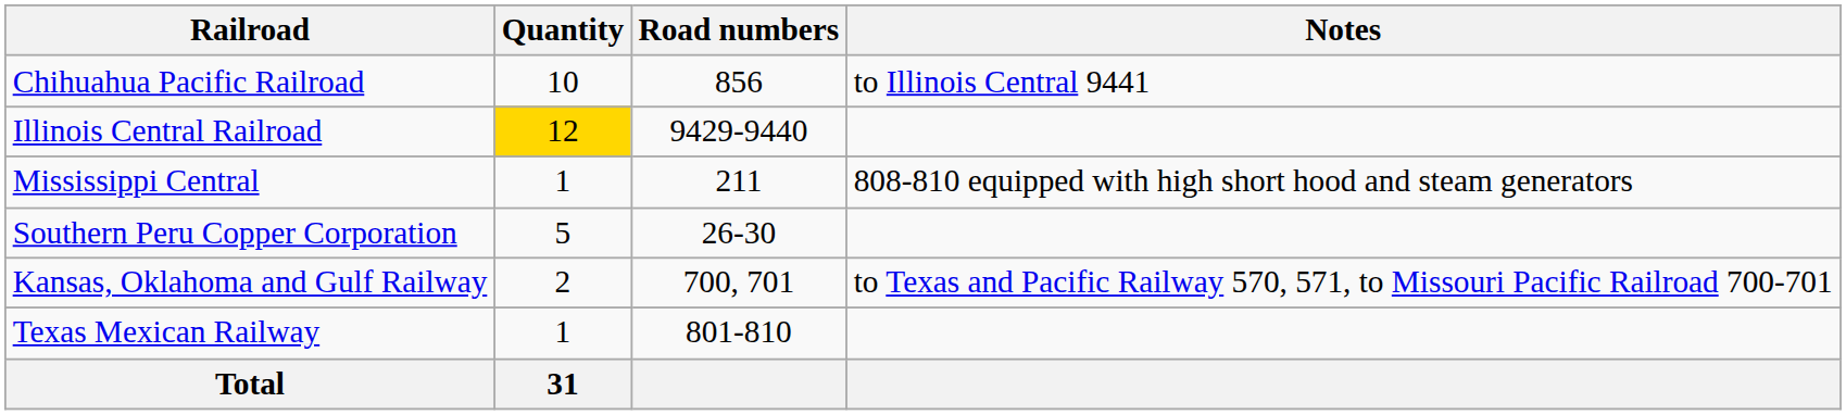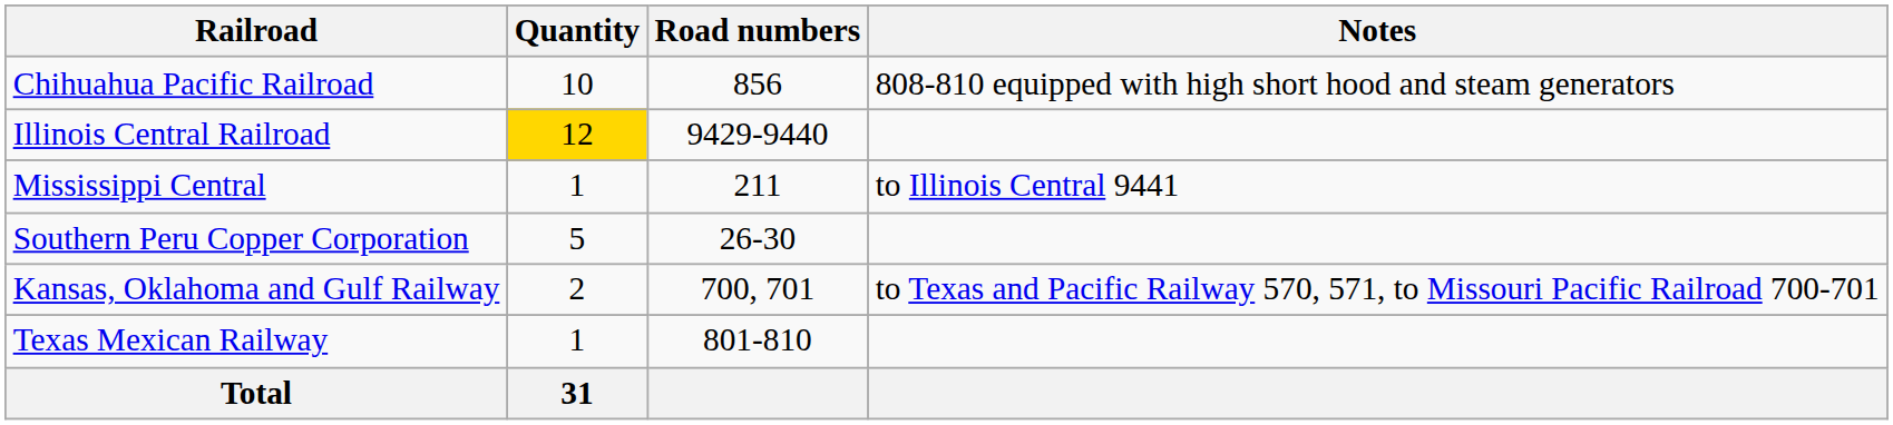Chihuahua Pacific Railroad | Notes: to Illinois Central 9441 -> 808-810 equipped with high short hood and steam generators
Mississippi Central | Notes: 808-810 equipped with high short hood and steam generators -> to Illinois Central 9441
